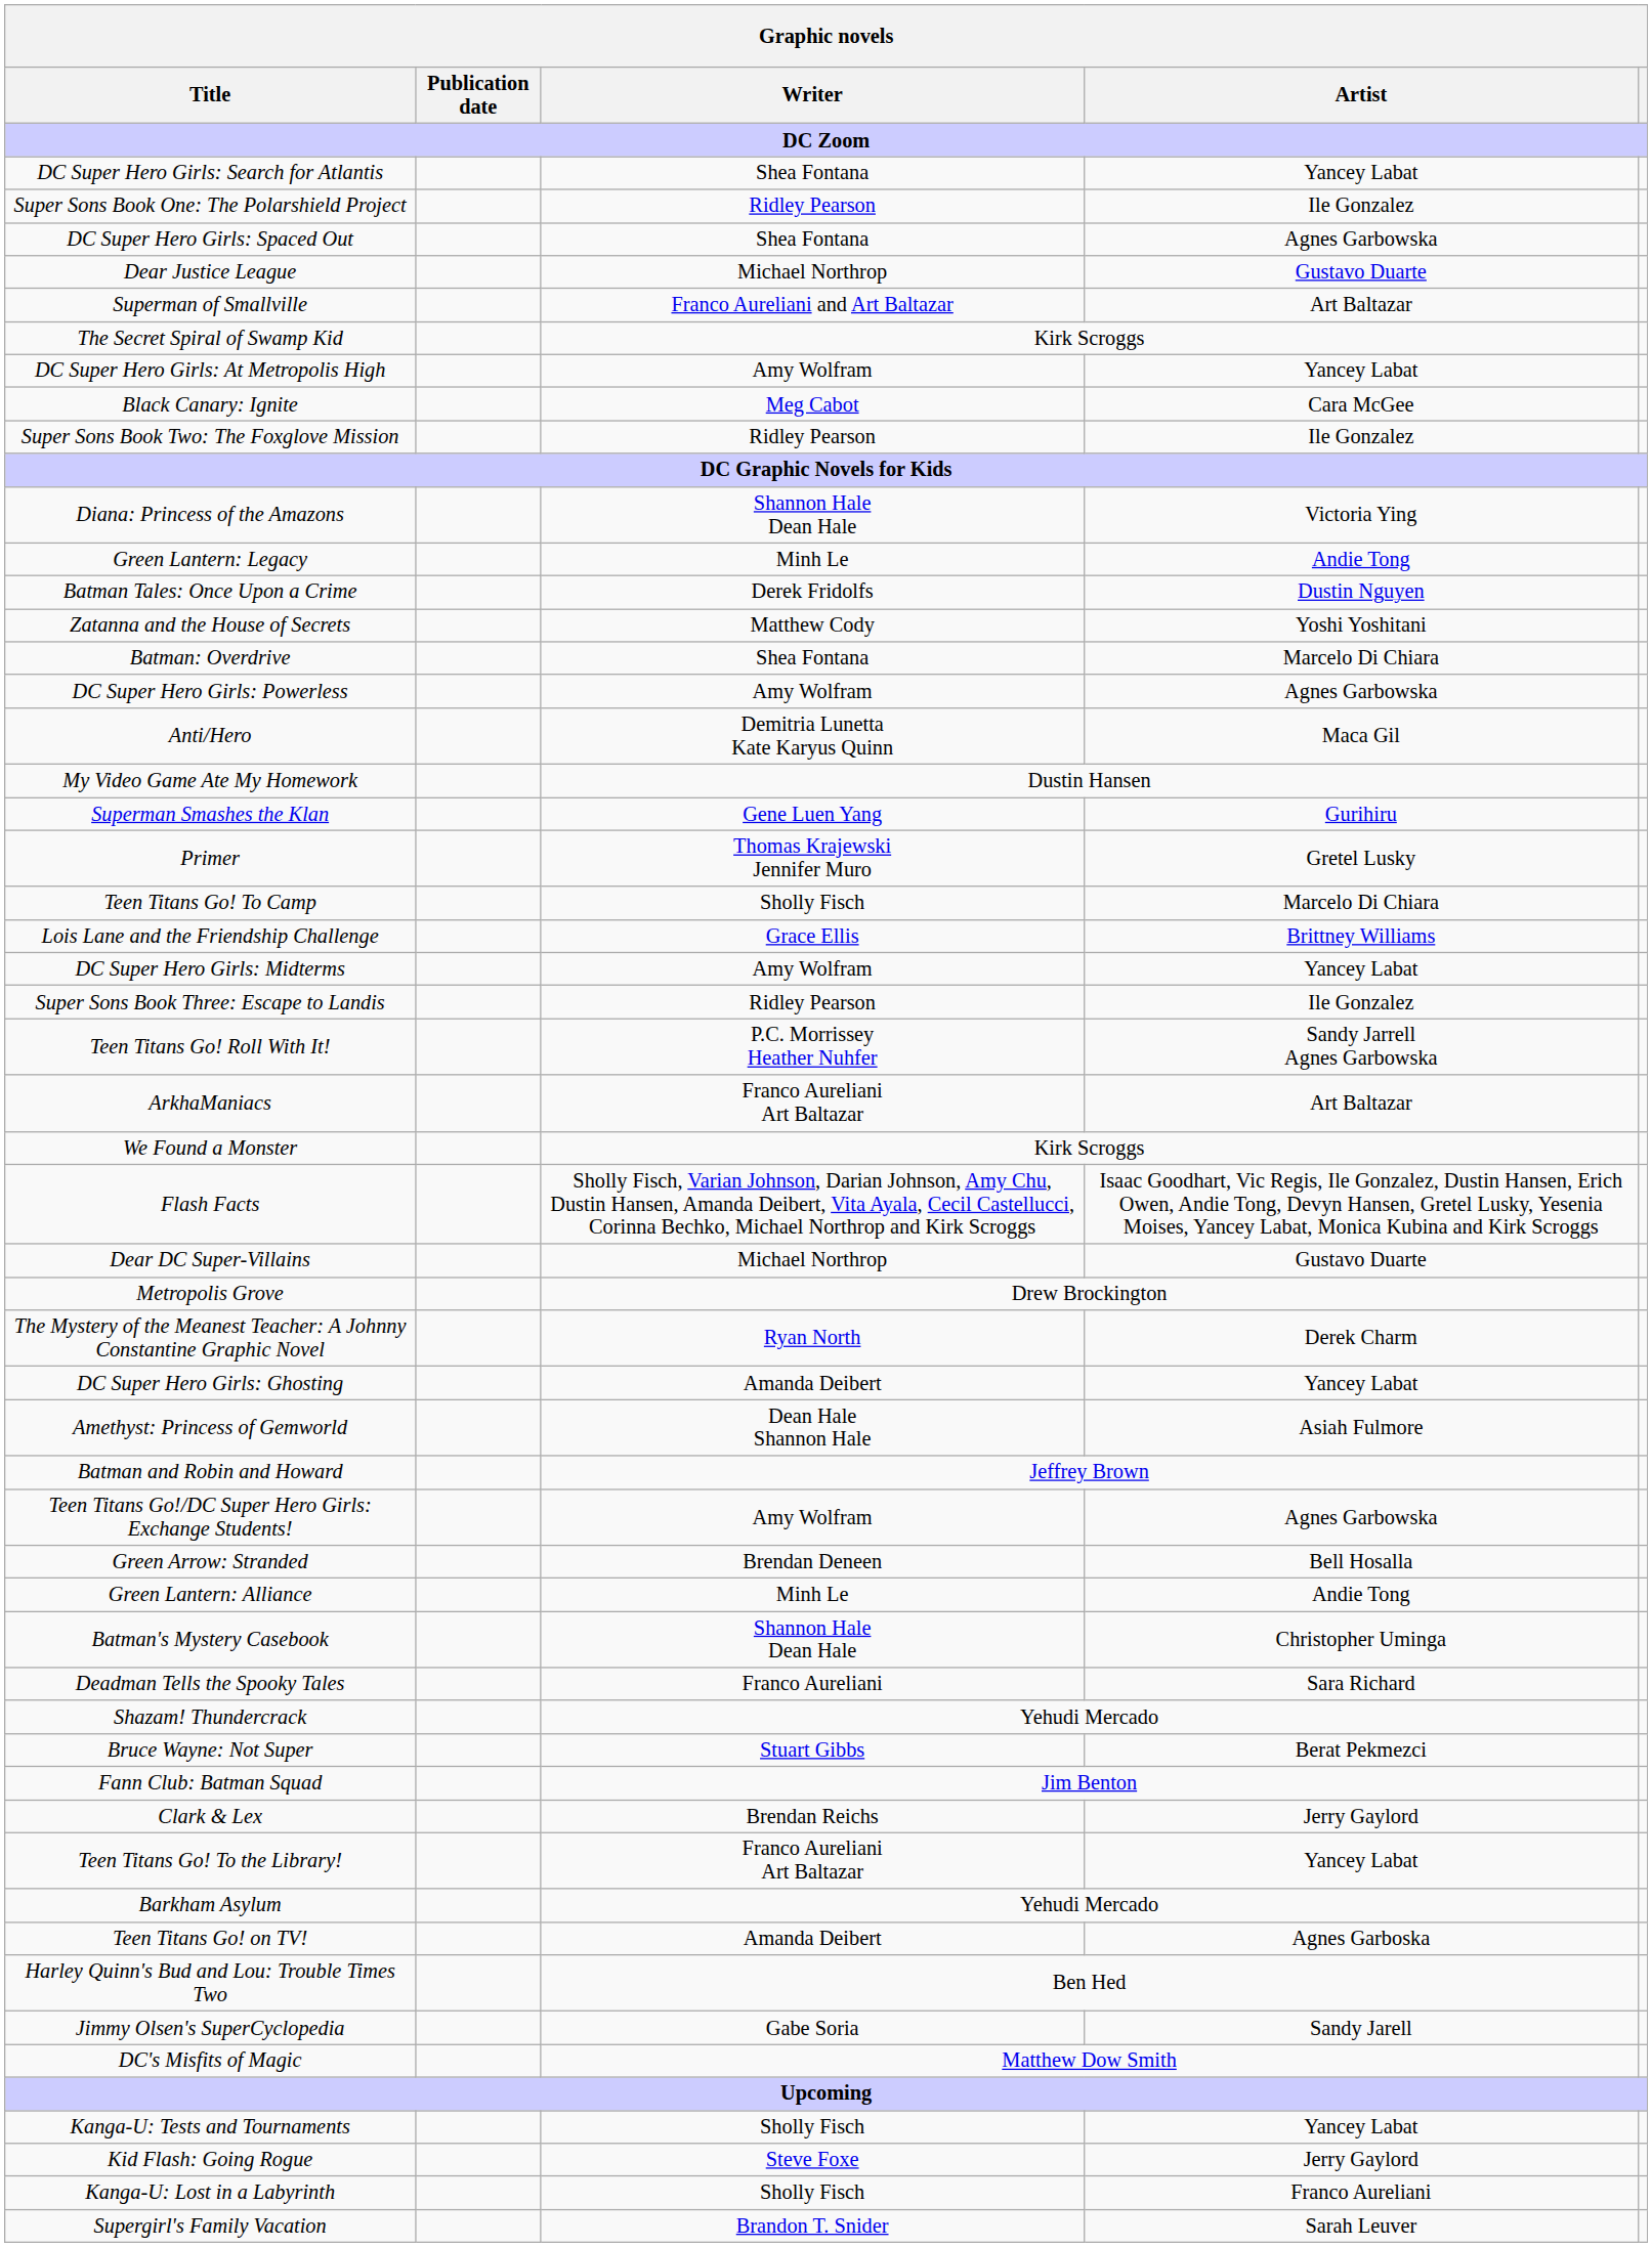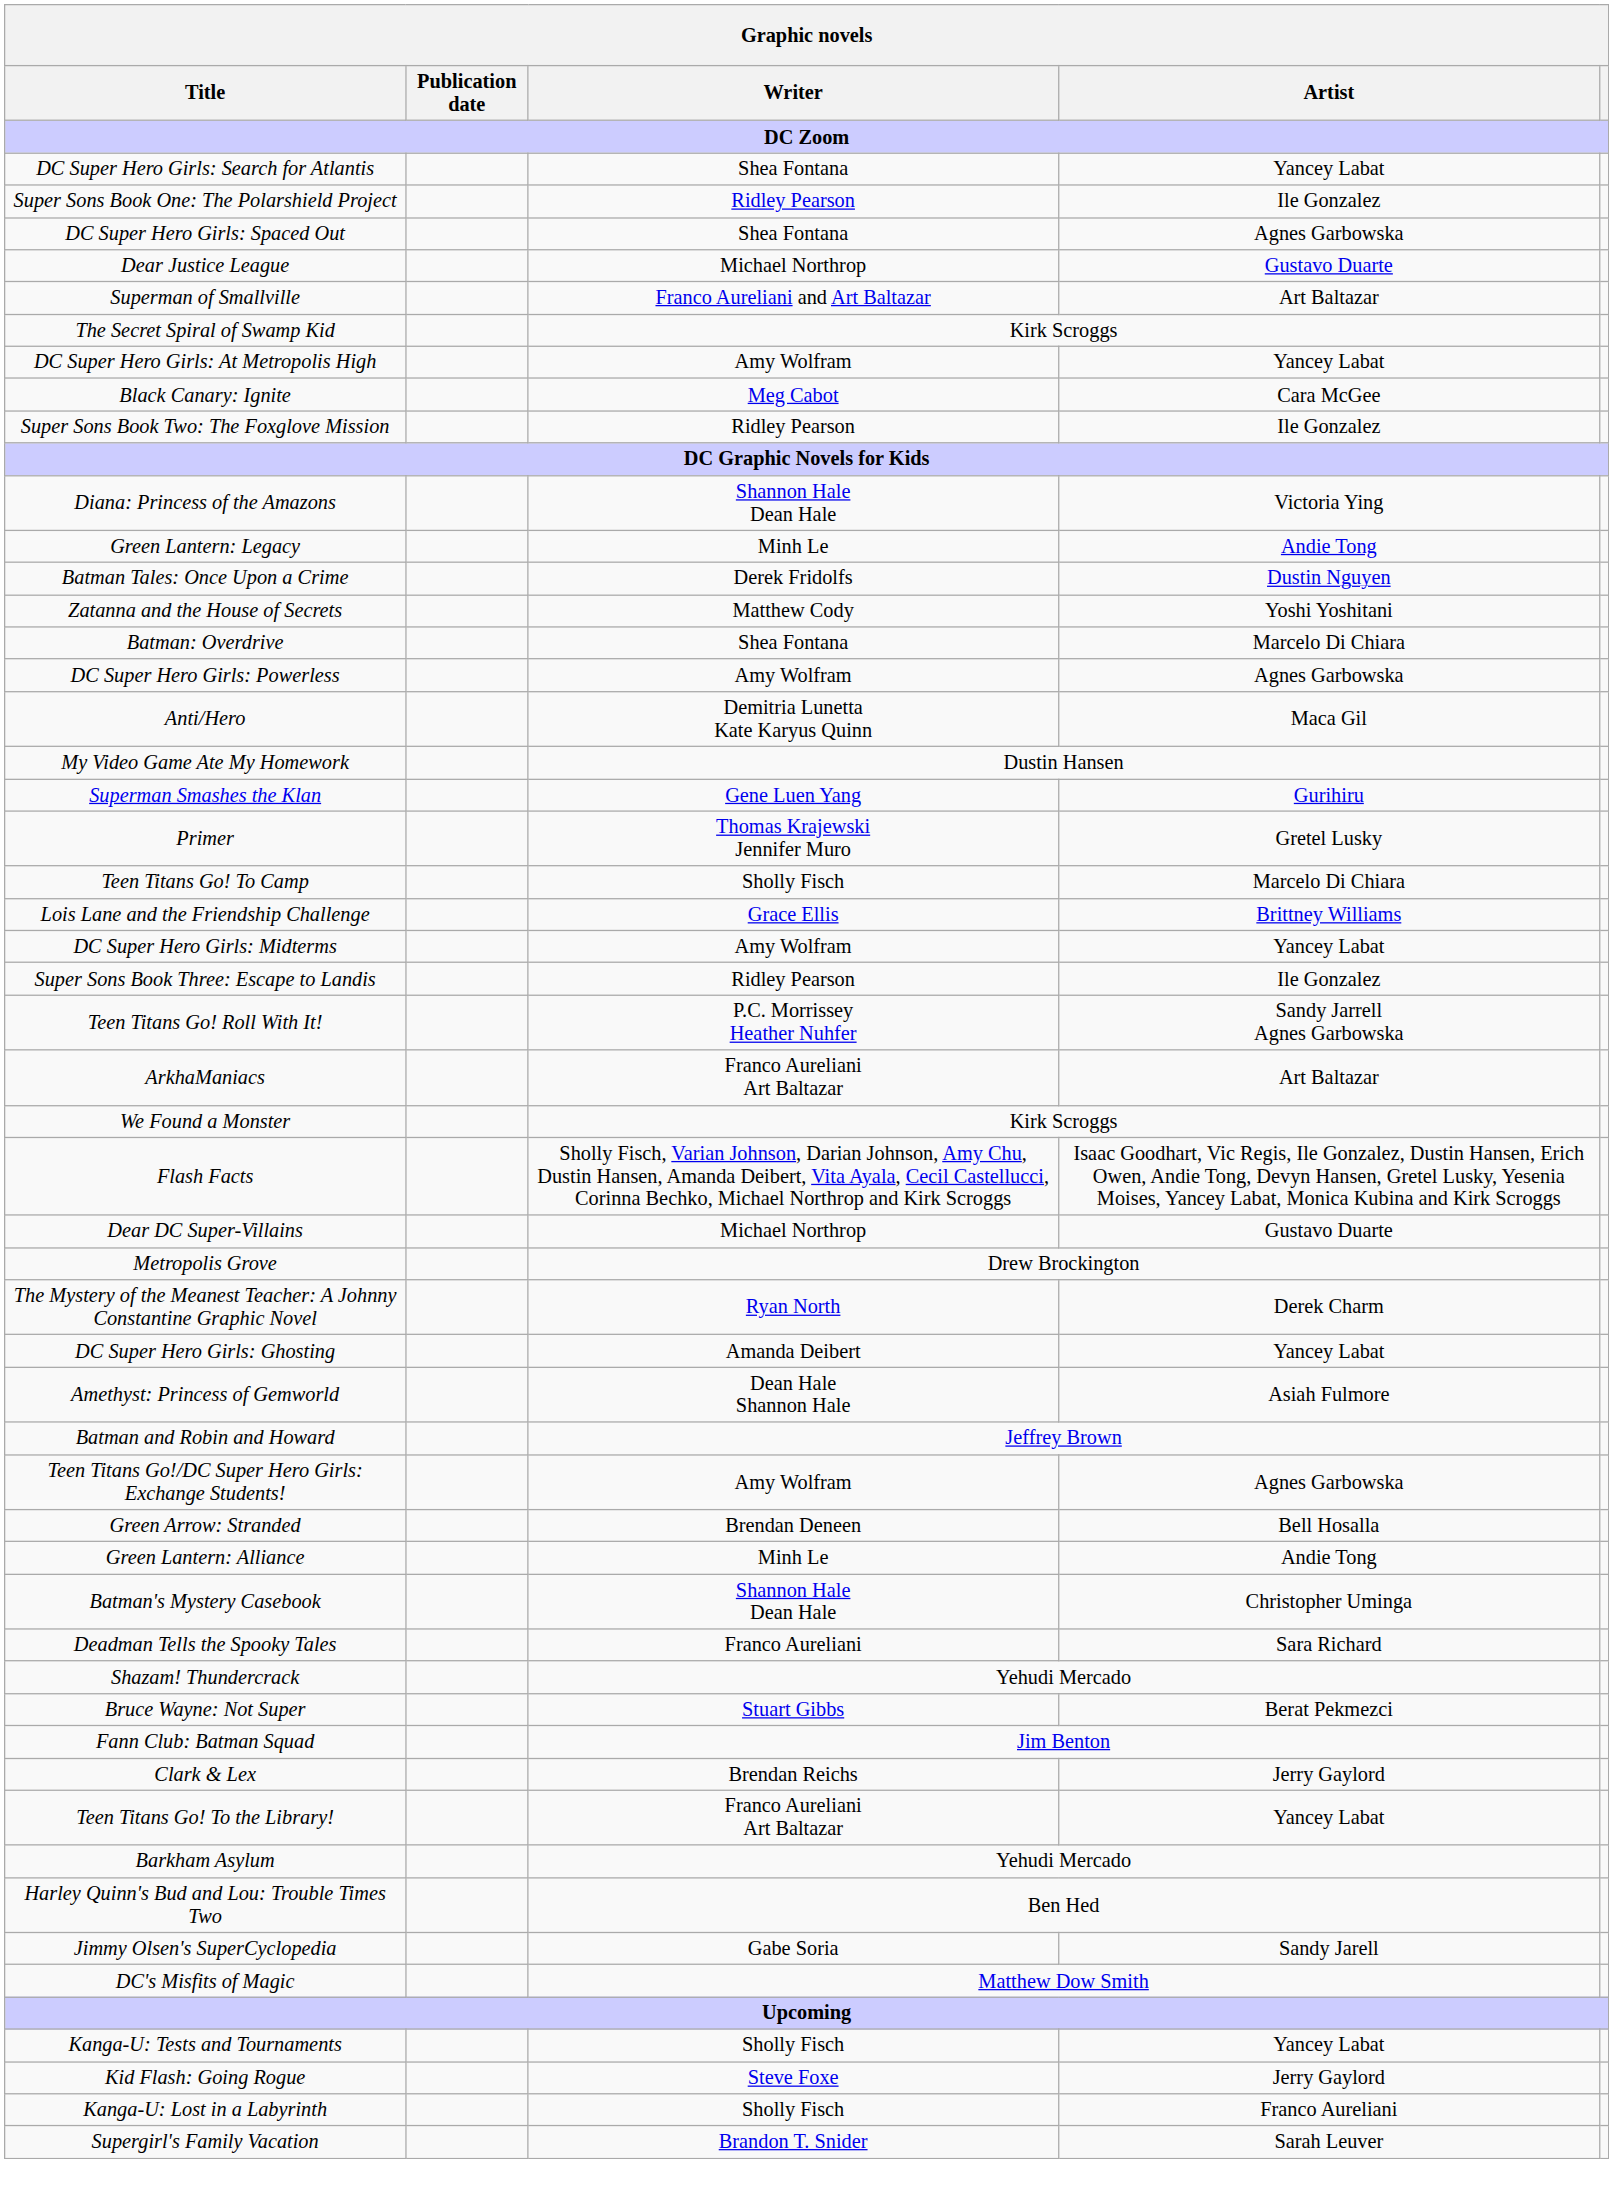- row: Teen Titans Go! on TV! | Amanda Deibert | Agnes Garboska
